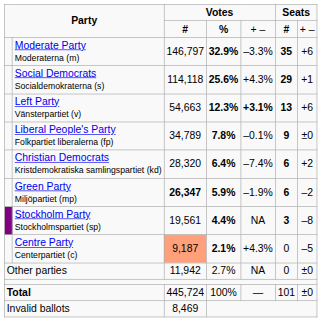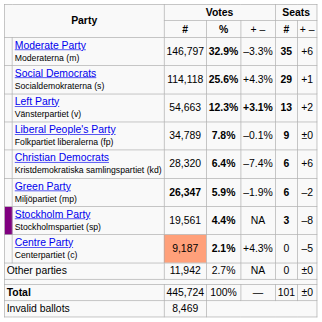Left Party Vänsterpartiet (v) | column 7: +6 -> +2
Christian Democrats Kristdemokratiska samlingspartiet (kd) | column 7: +2 -> +6
